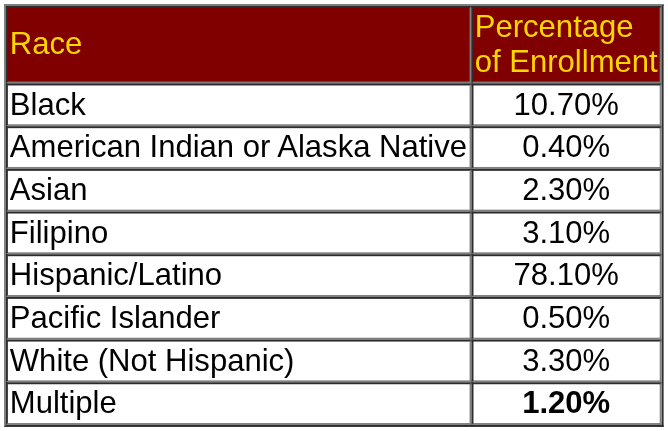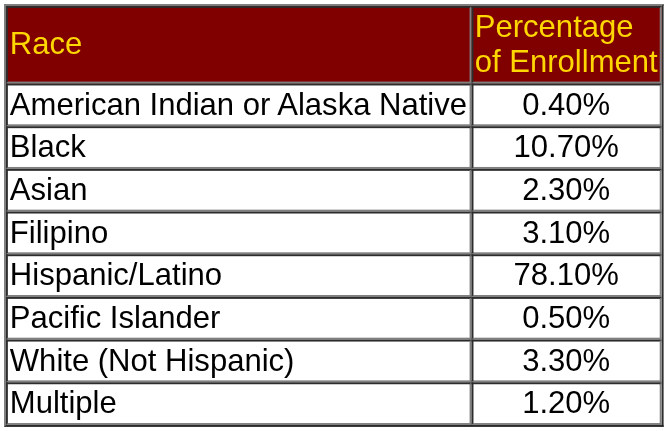rows swapped: Black <-> American Indian or Alaska Native
Multiple | column 2: bold -> normal
